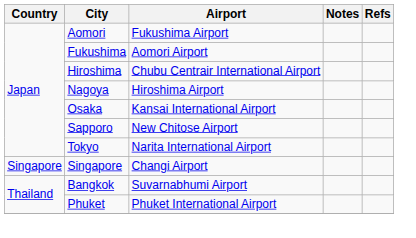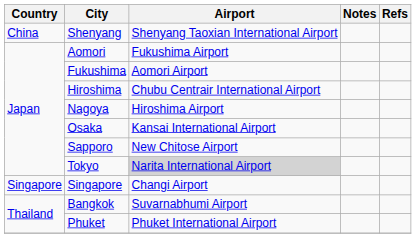+ row: China | Shenyang | Shenyang Taoxian International Airport
Tokyo | Airport: no background -> lightgrey background
